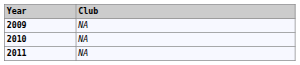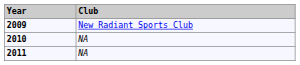2009 | Club: NA -> New Radiant Sports Club
